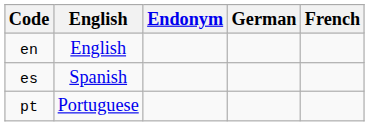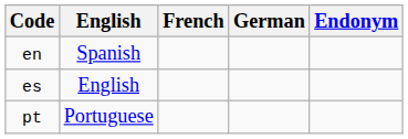columns swapped: French <-> Endonym
en | English: English -> Spanish
es | English: Spanish -> English
